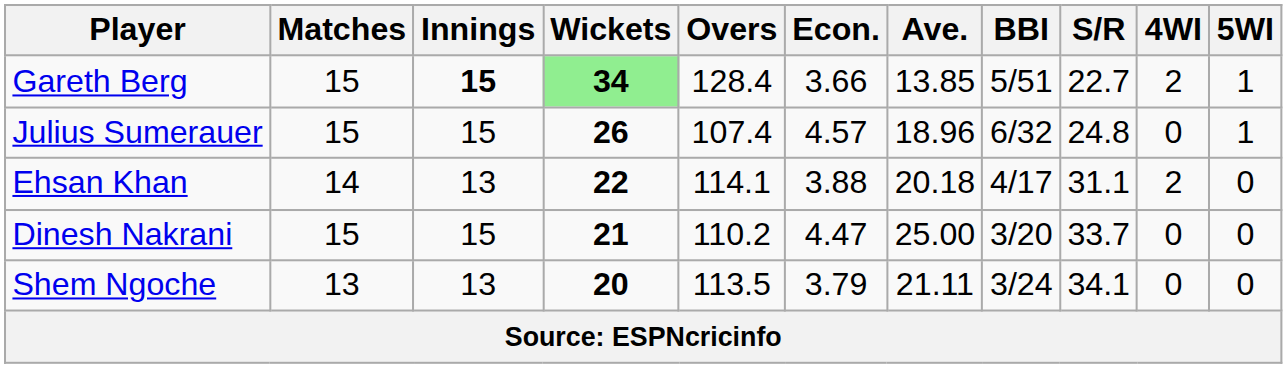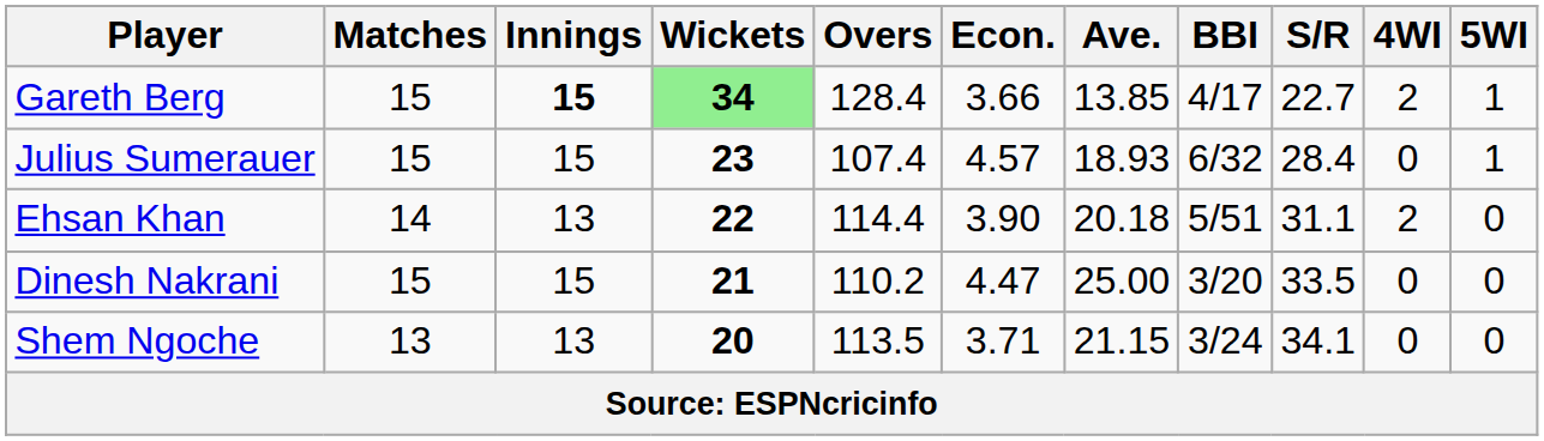Gareth Berg | BBI: 5/51 -> 4/17
Julius Sumerauer | Wickets: 26 -> 23
Julius Sumerauer | Ave.: 18.96 -> 18.93
Julius Sumerauer | S/R: 24.8 -> 28.4
Ehsan Khan | Overs: 114.1 -> 114.4
Ehsan Khan | Econ.: 3.88 -> 3.90
Ehsan Khan | BBI: 4/17 -> 5/51
Dinesh Nakrani | S/R: 33.7 -> 33.5
Shem Ngoche | Econ.: 3.79 -> 3.71
Shem Ngoche | Ave.: 21.11 -> 21.15
